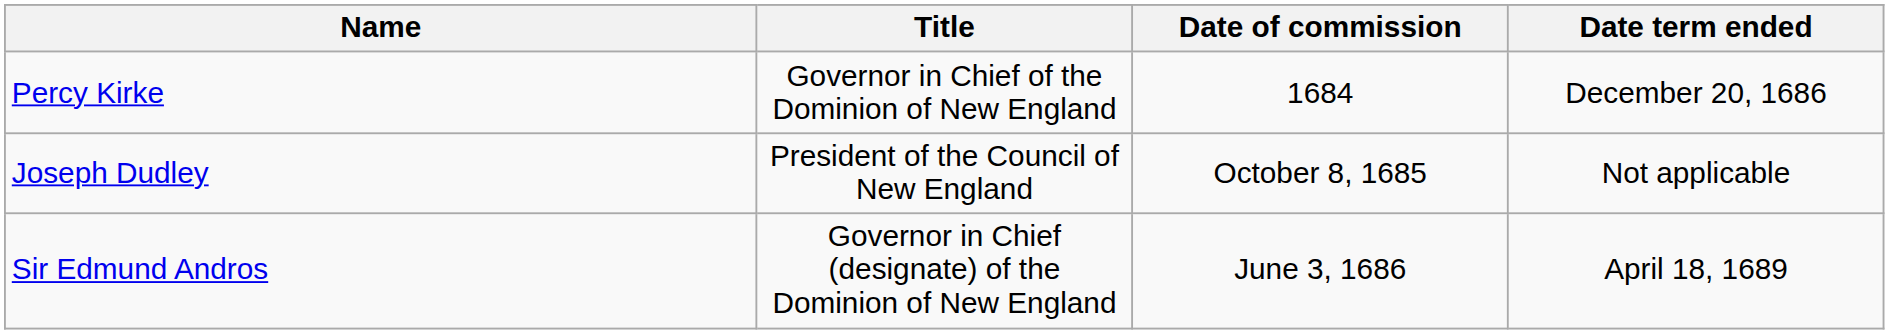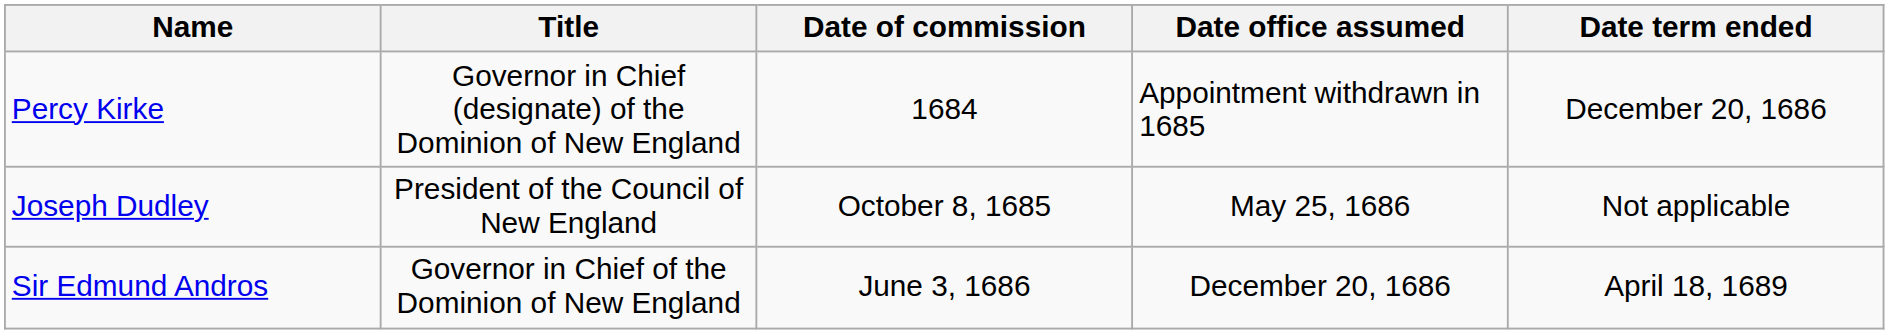+ column: Date office assumed | Appointment withdrawn in 1685 | May 25, 1686 | December 20, 1686
Percy Kirke | Title: Governor in Chief of the Dominion of New England -> Governor in Chief (designate) of the Dominion of New England
Sir Edmund Andros | Title: Governor in Chief (designate) of the Dominion of New England -> Governor in Chief of the Dominion of New England
